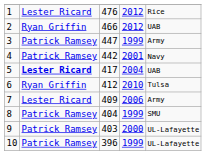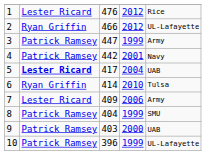2 | column 5: UAB -> UL-Lafayette
6 | column 3: 412 -> 414
9 | column 5: UL-Lafayette -> UAB
